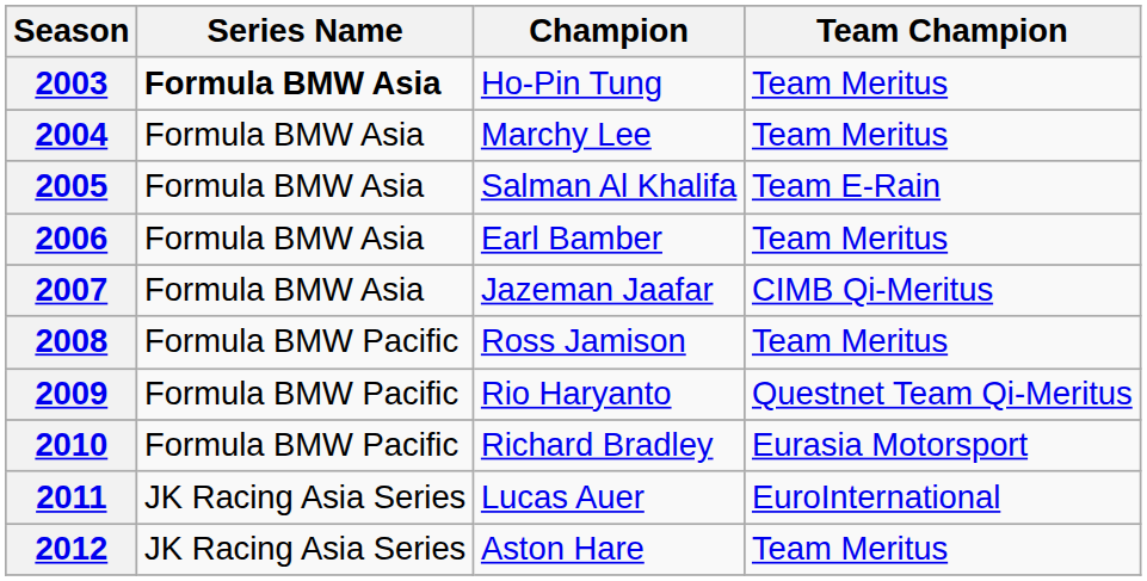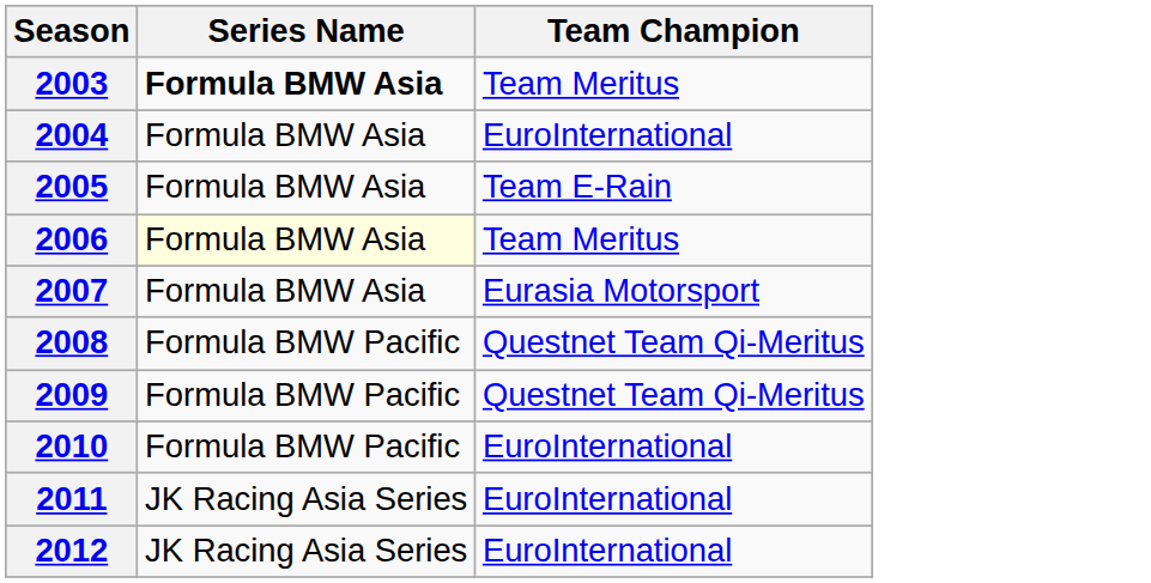- column: Champion | Ho-Pin Tung | Marchy Lee | Salman Al Khalifa | Earl Bamber | Jazeman Jaafar | Ross Jamison | Rio Haryanto | Richard Bradley | Lucas Auer | Aston Hare
2004 | Team Champion: Team Meritus -> EuroInternational
2006 | Series Name: no background -> lightyellow background
2007 | Team Champion: CIMB Qi-Meritus -> Eurasia Motorsport
2008 | Team Champion: Team Meritus -> Questnet Team Qi-Meritus
2010 | Team Champion: Eurasia Motorsport -> EuroInternational
2012 | Team Champion: Team Meritus -> EuroInternational
